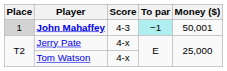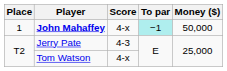John Mahaffey | Place: lightgrey background -> no background
John Mahaffey | Score: 4-3 -> 4-x
John Mahaffey | Money ($): 50,001 -> 50,000
Jerry Pate | Score: 4-x -> 4-3
